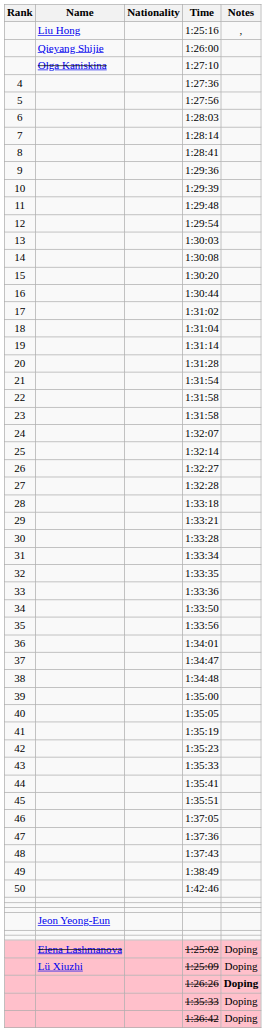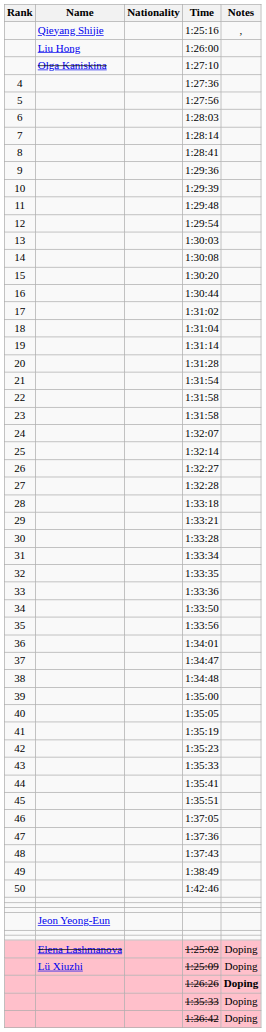1:25:16 | Name: Liu Hong -> Qieyang Shijie
1:26:00 | Name: Qieyang Shijie -> Liu Hong
